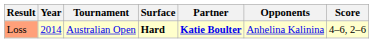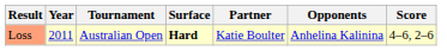Loss | Year: 2014 -> 2011
Loss | Partner: bold -> normal
